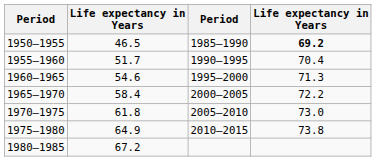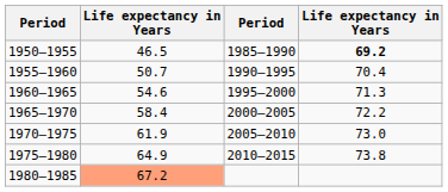1955–1960 | column 2: 51.7 -> 50.7
1970–1975 | column 2: 61.8 -> 61.9
1980–1985 | column 2: no background -> lightsalmon background
